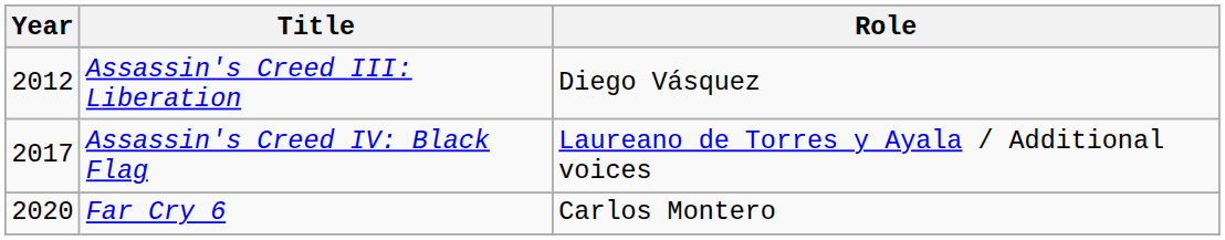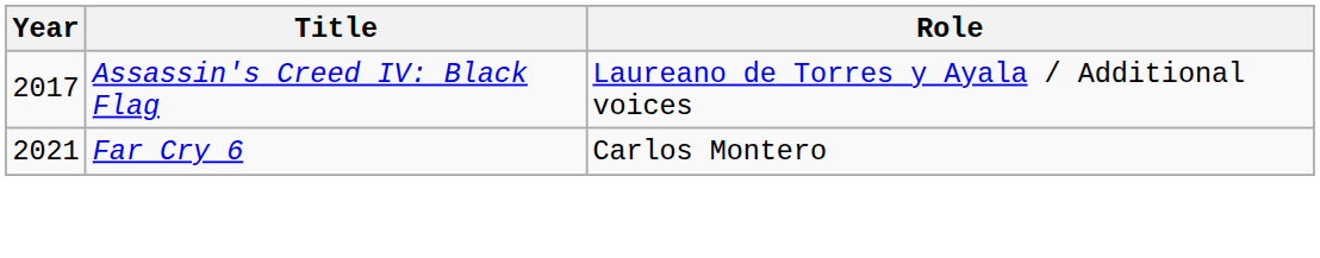- row: 2012 | Assassin's Creed III: Liberation | Diego Vásquez
Far Cry 6 | Year: 2020 -> 2021
